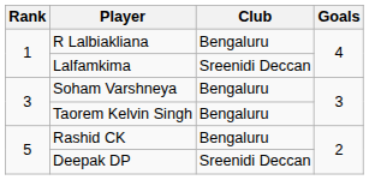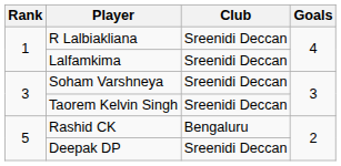R Lalbiakliana | Club: Bengaluru -> Sreenidi Deccan
Soham Varshneya | Club: Bengaluru -> Sreenidi Deccan
Taorem Kelvin Singh | Club: Bengaluru -> Sreenidi Deccan
